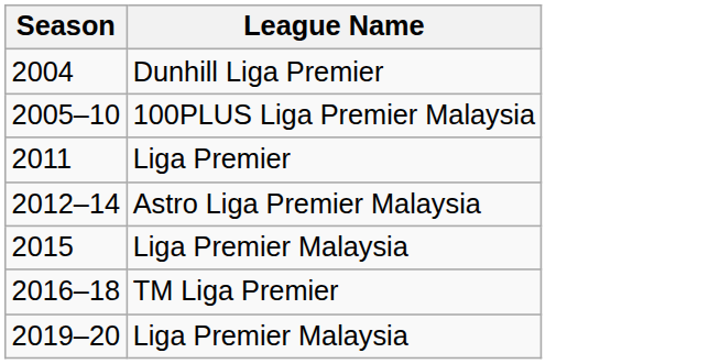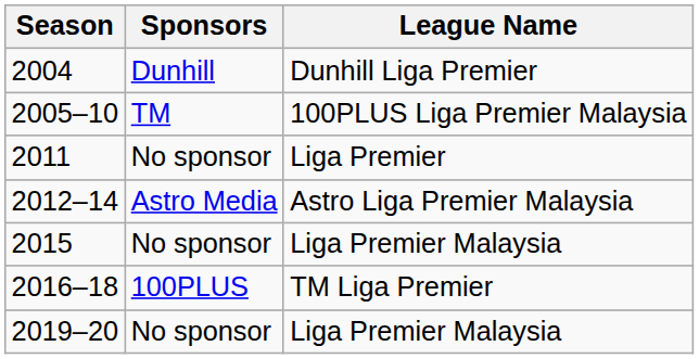+ column: Sponsors | Dunhill | TM | No sponsor | Astro Media | No sponsor | 100PLUS | No sponsor
